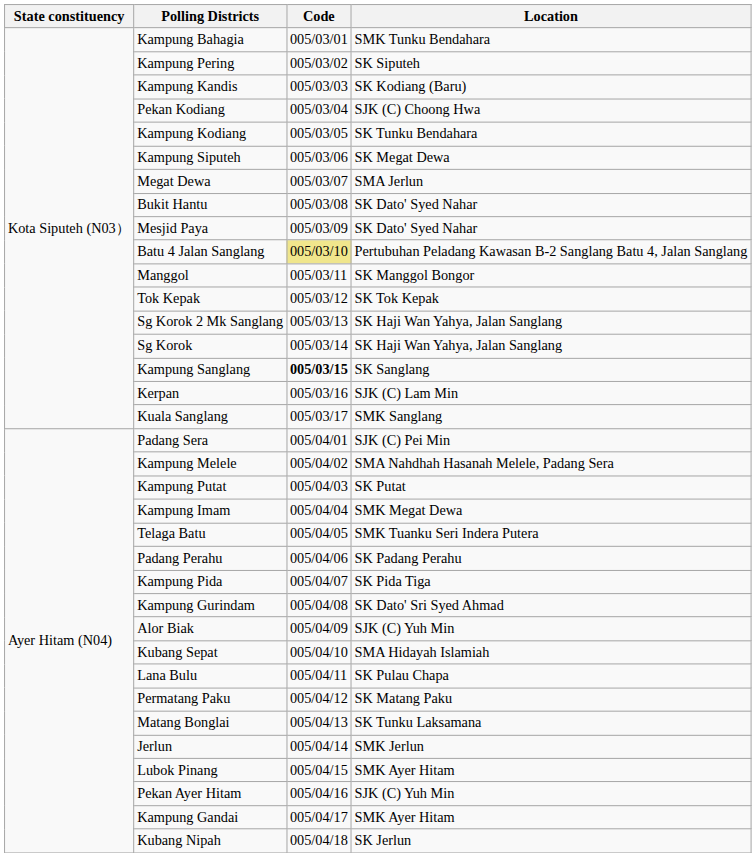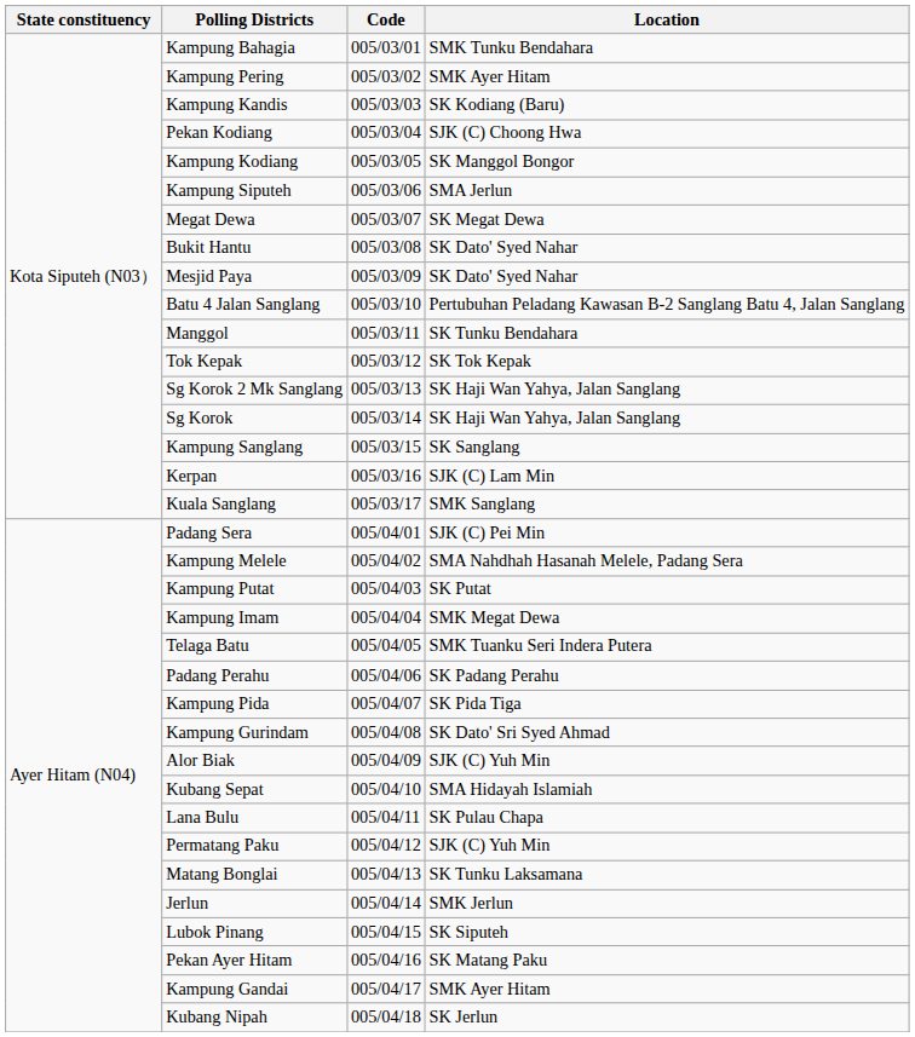Kampung Pering | Location: SK Siputeh -> SMK Ayer Hitam
Kampung Kodiang | Location: SK Tunku Bendahara -> SK Manggol Bongor
Kampung Siputeh | Location: SK Megat Dewa -> SMA Jerlun
Megat Dewa | Location: SMA Jerlun -> SK Megat Dewa
Batu 4 Jalan Sanglang | Code: khaki background -> no background
Manggol | Location: SK Manggol Bongor -> SK Tunku Bendahara
Kampung Sanglang | Code: bold -> normal
Permatang Paku | Location: SK Matang Paku -> SJK (C) Yuh Min
Lubok Pinang | Location: SMK Ayer Hitam -> SK Siputeh
Pekan Ayer Hitam | Location: SJK (C) Yuh Min -> SK Matang Paku
